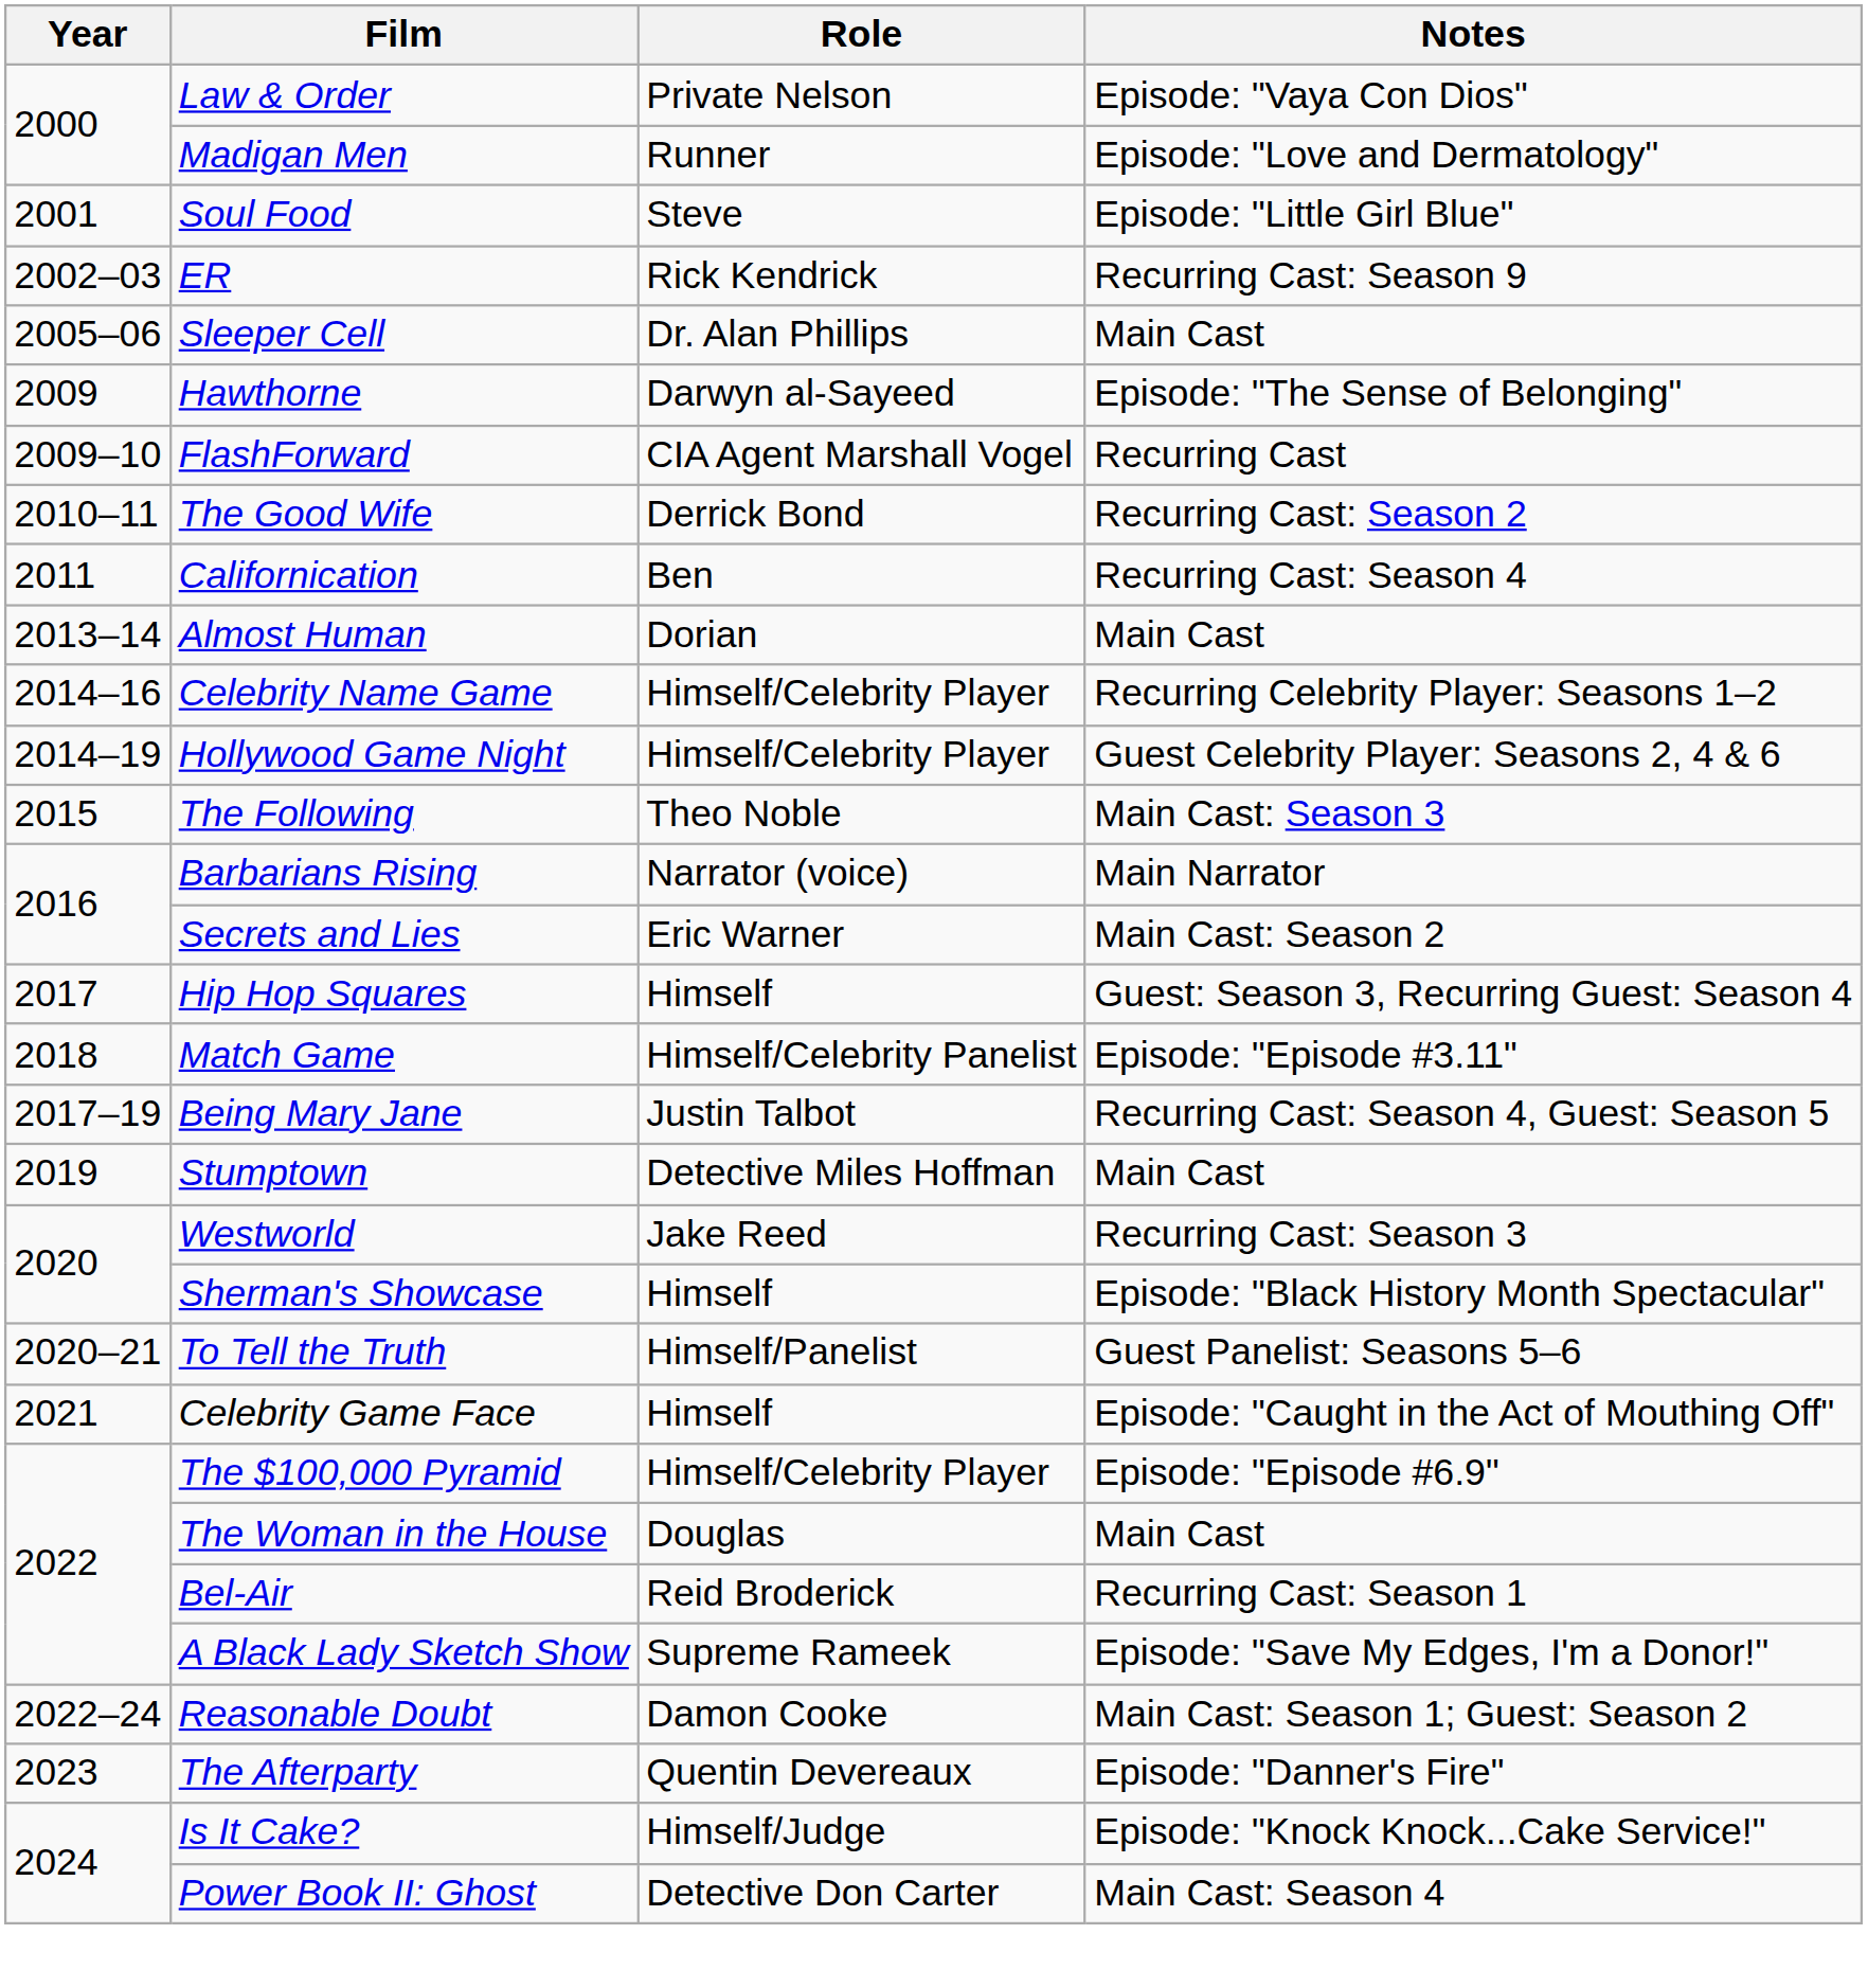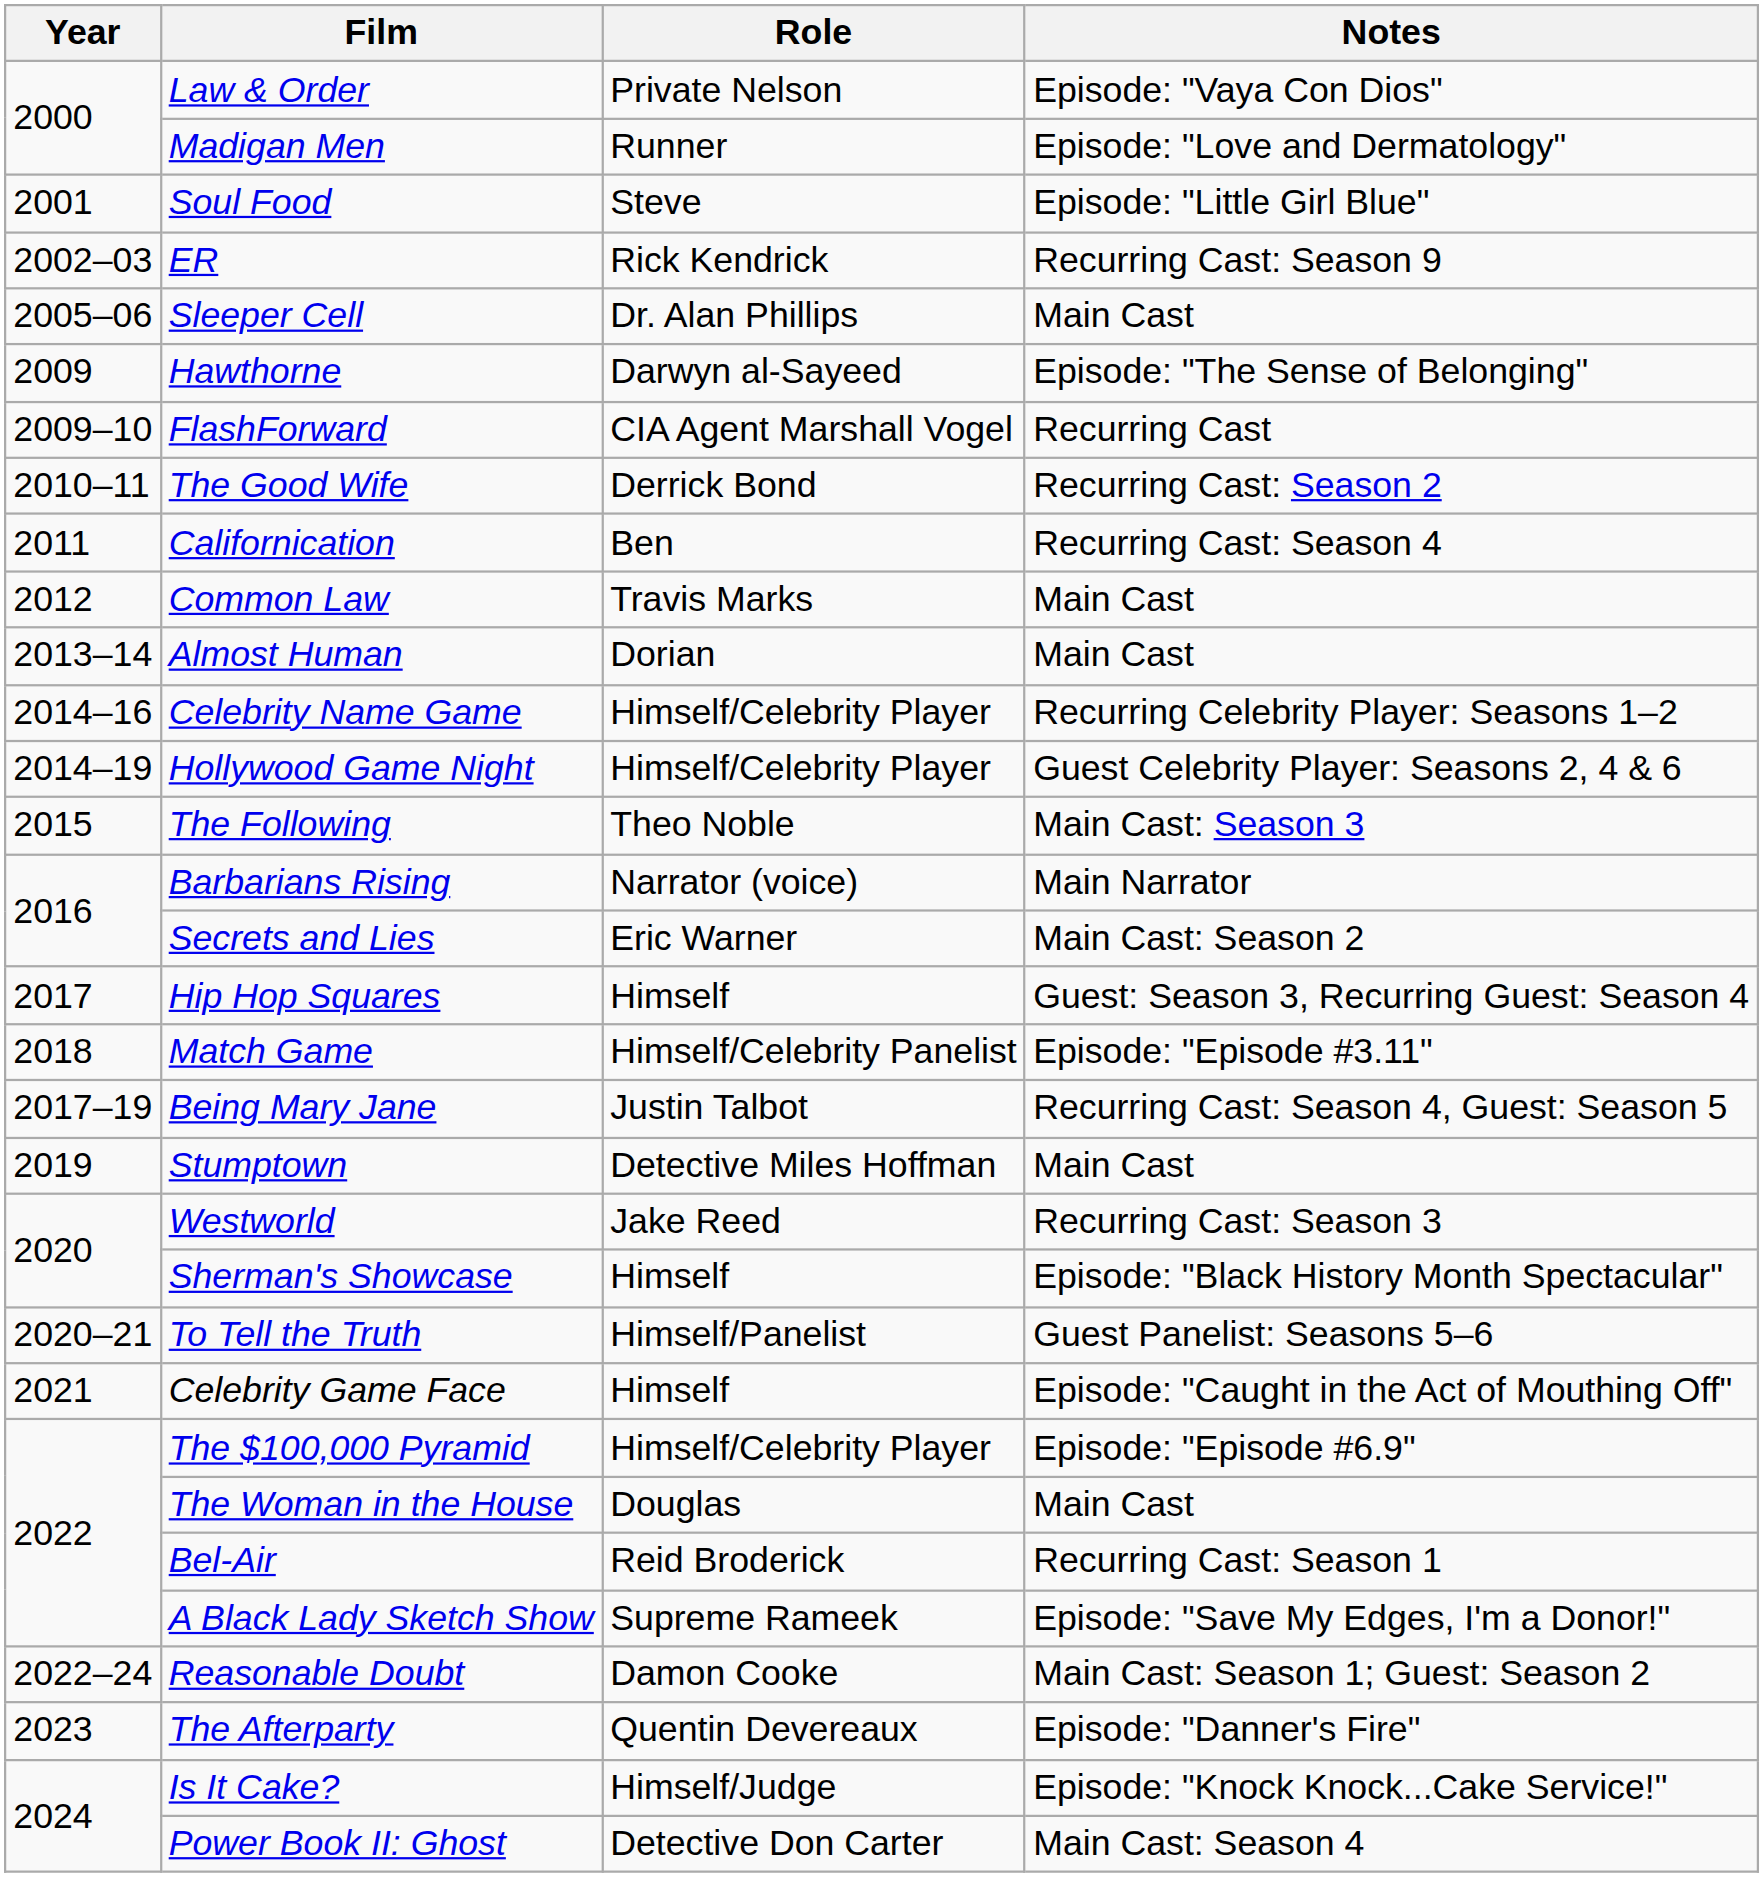+ row: 2012 | Common Law | Travis Marks | Main Cast
